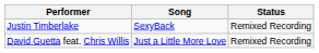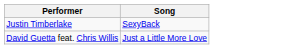- column: Status | Remixed Recording | Remixed Recording
